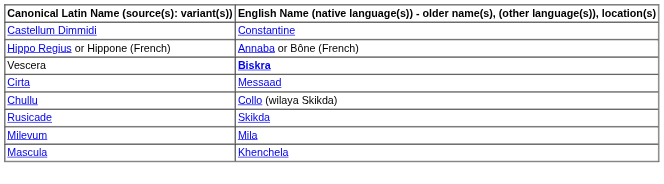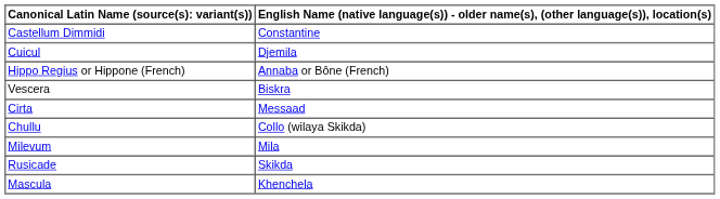+ row: Cuicul | Djemila
Vescera | column 2: bold -> normal
rows swapped: Rusicade <-> Milevum
